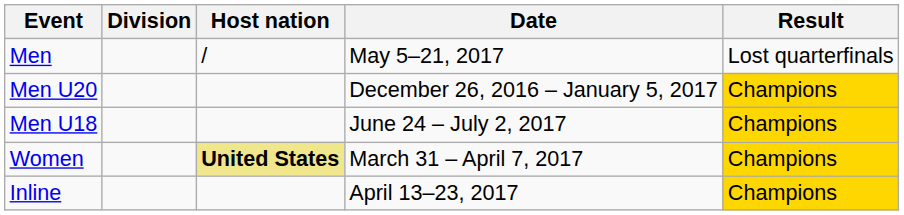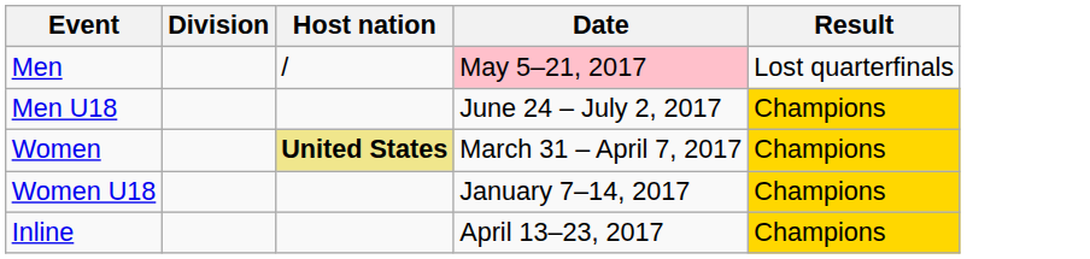Men | Date: no background -> pink background
- row: Men U20 | December 26, 2016 – January 5, 2017 | Champions
+ row: Women U18 | January 7–14, 2017 | Champions
